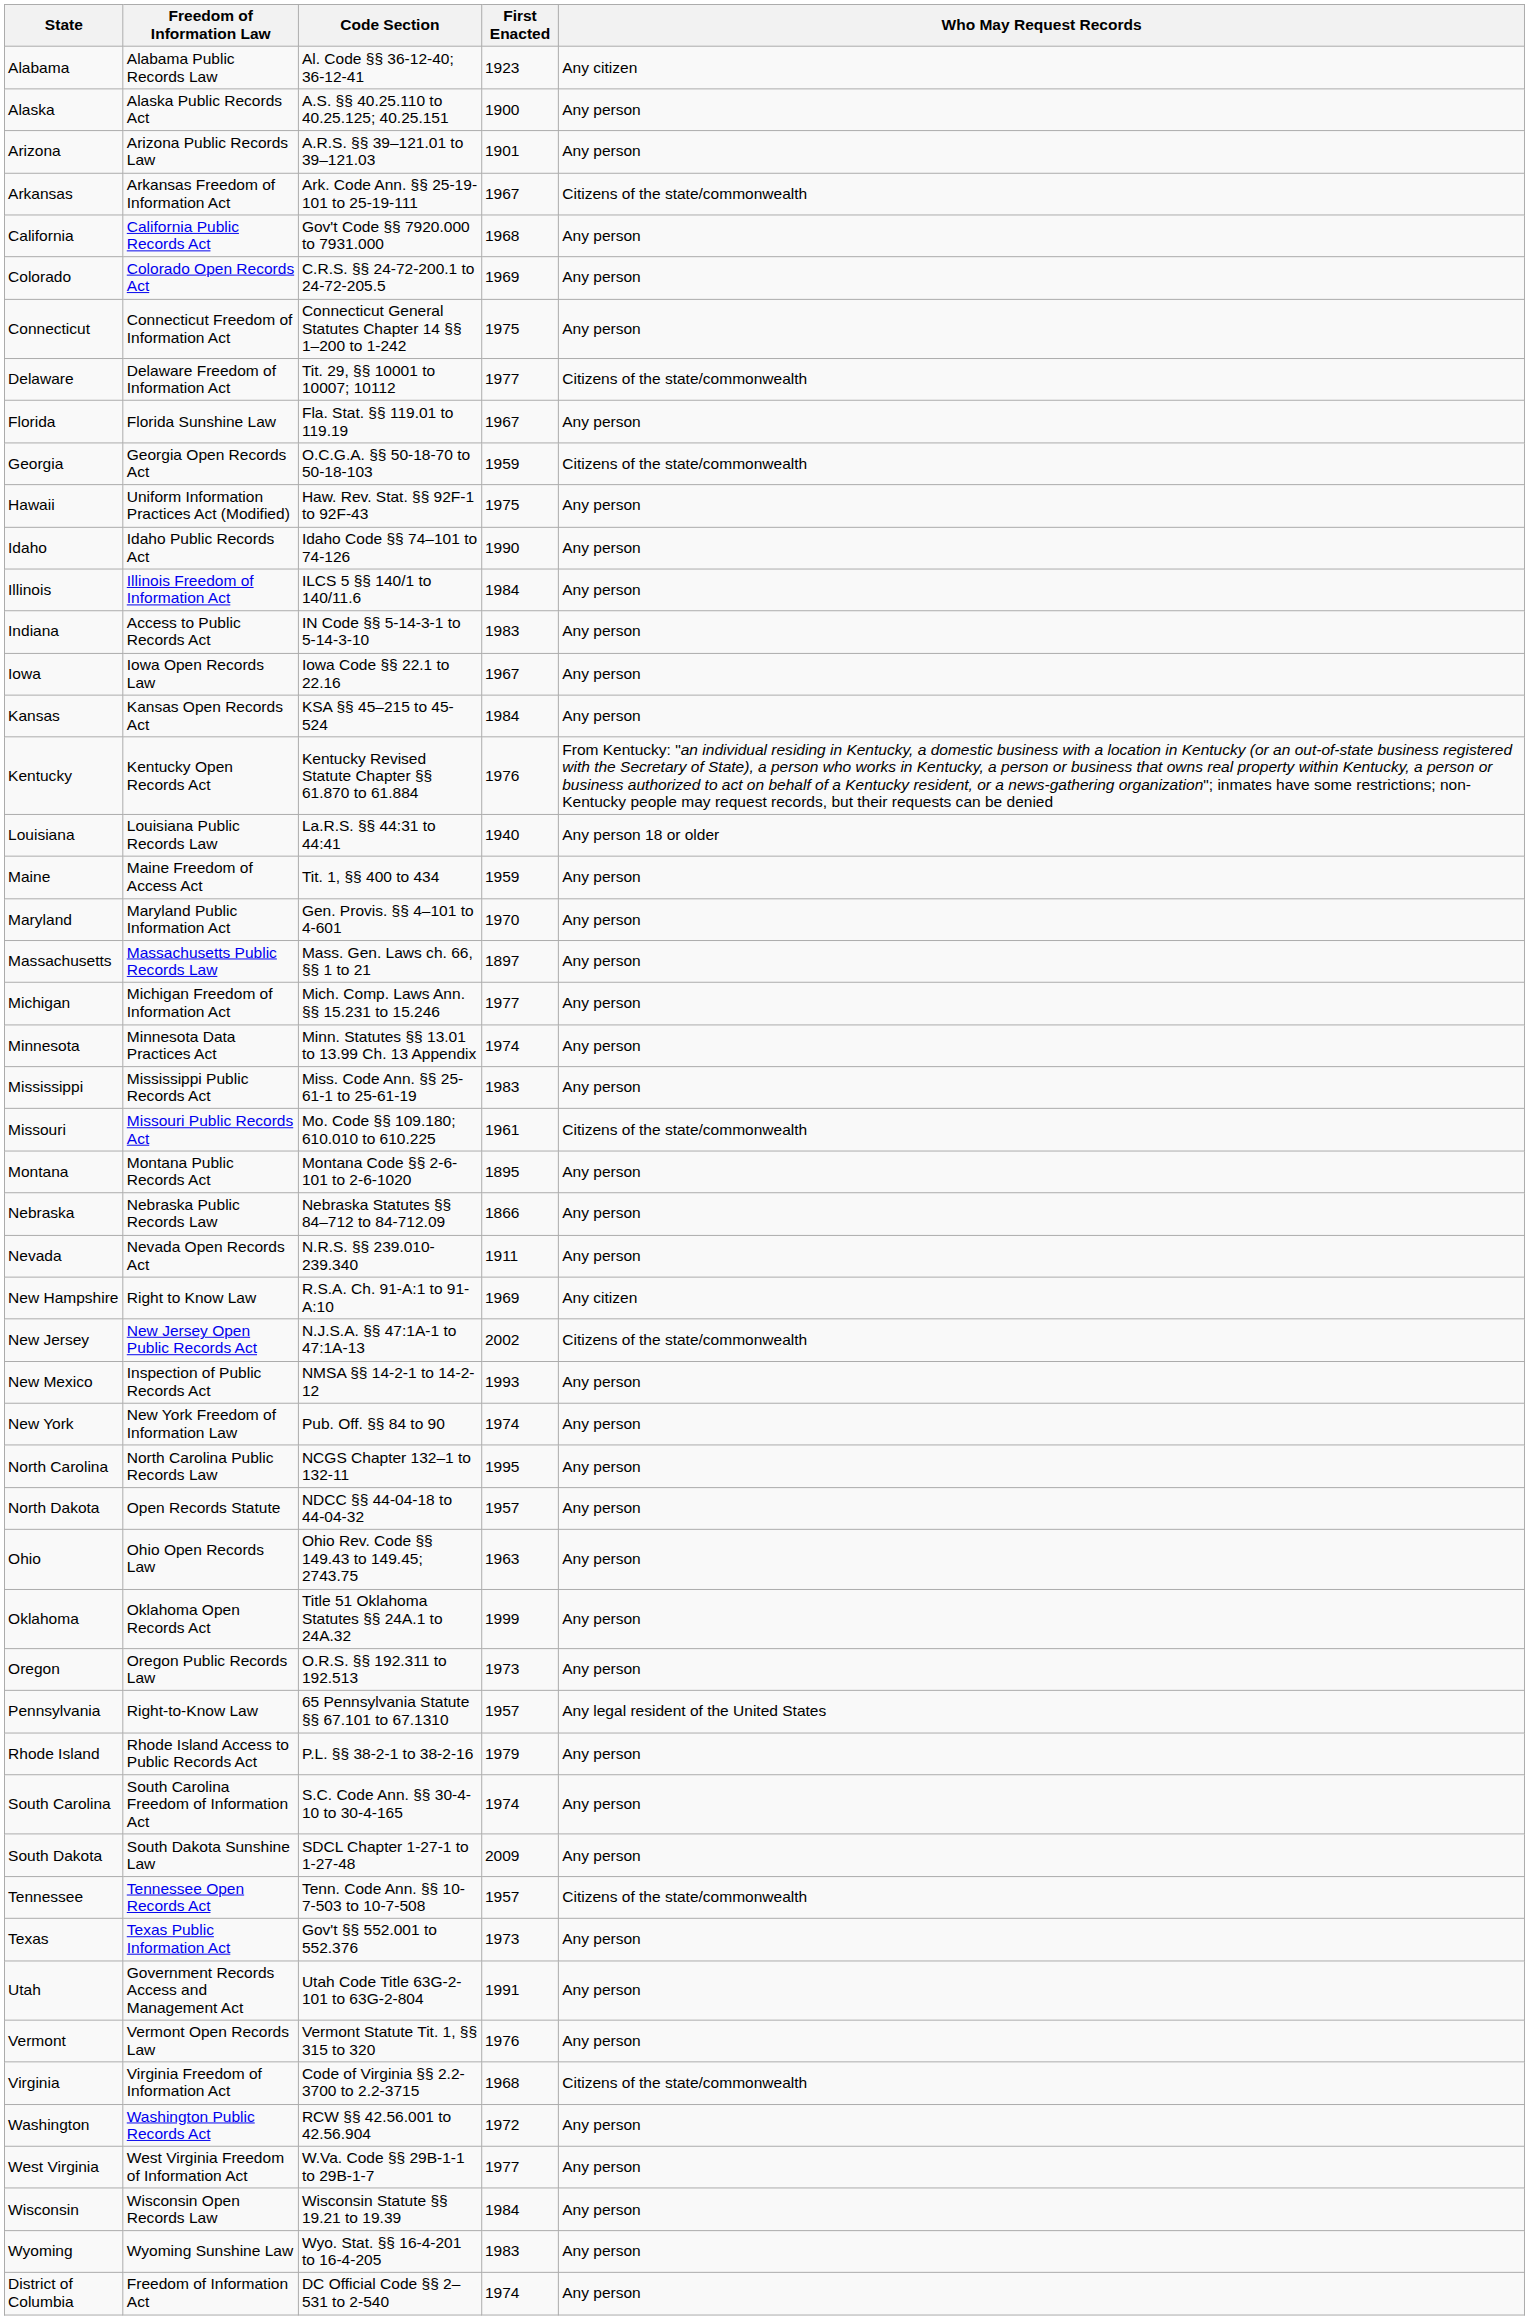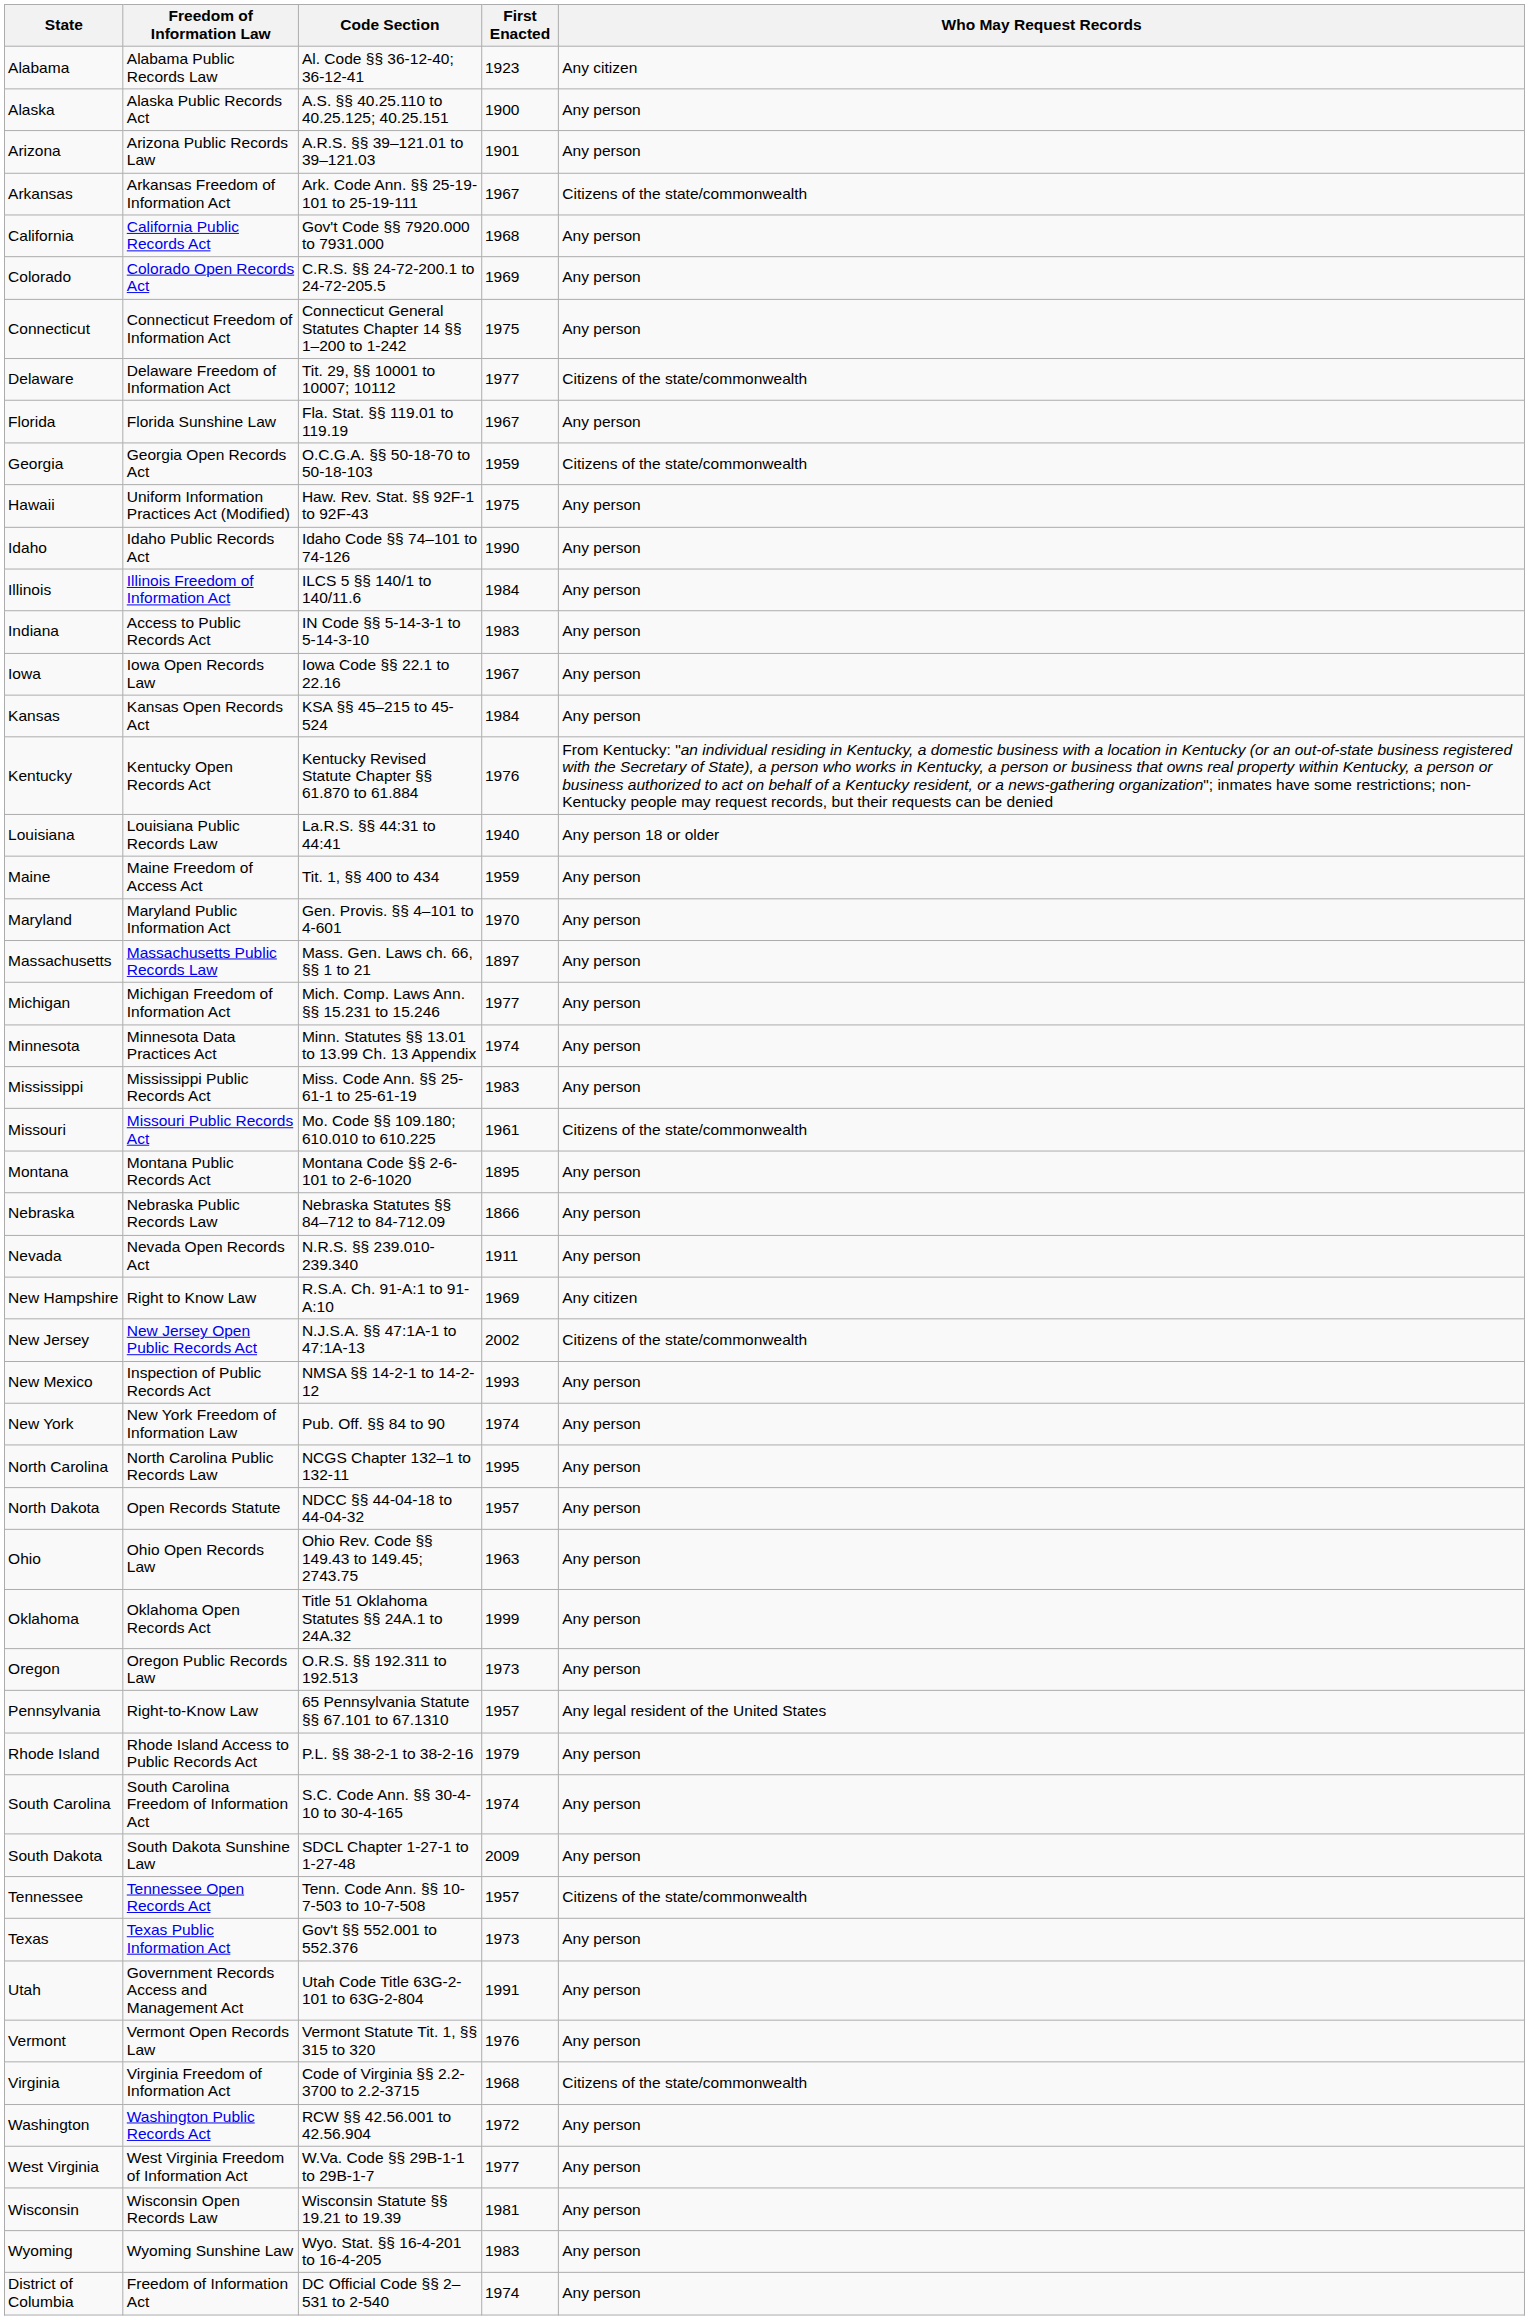Wisconsin | First Enacted: 1984 -> 1981
